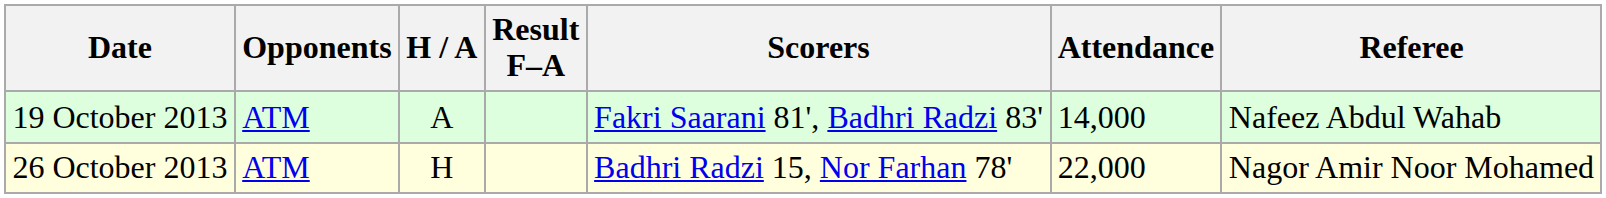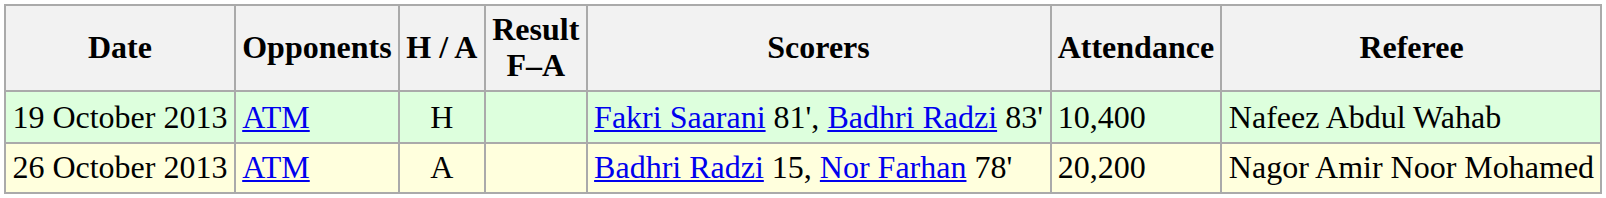19 October 2013 | H / A: A -> H
19 October 2013 | Attendance: 14,000 -> 10,400
26 October 2013 | H / A: H -> A
26 October 2013 | Attendance: 22,000 -> 20,200
